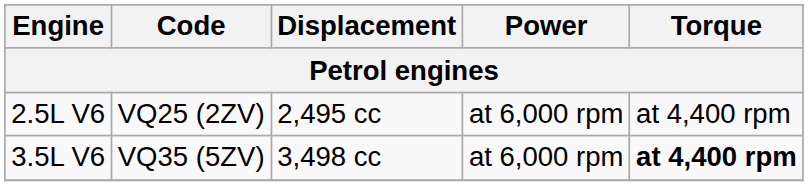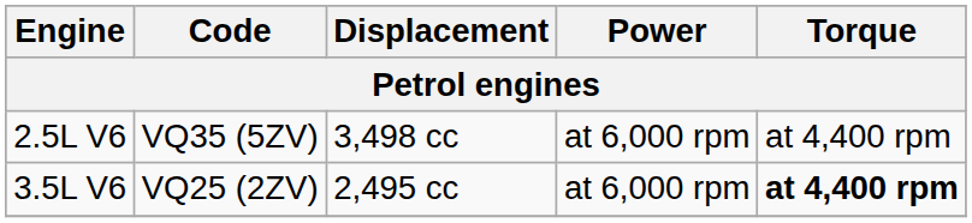2.5L V6 | Code: VQ25 (2ZV) -> VQ35 (5ZV)
2.5L V6 | Displacement: 2,495 cc -> 3,498 cc
3.5L V6 | Code: VQ35 (5ZV) -> VQ25 (2ZV)
3.5L V6 | Displacement: 3,498 cc -> 2,495 cc
